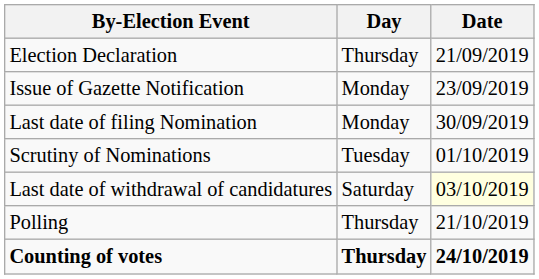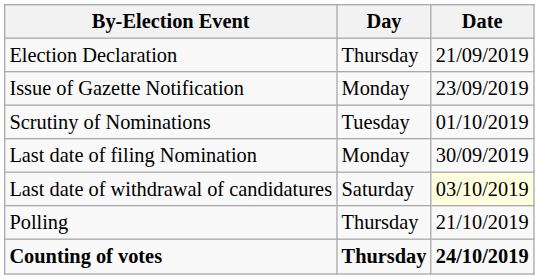rows swapped: Last date of filing Nomination <-> Scrutiny of Nominations
